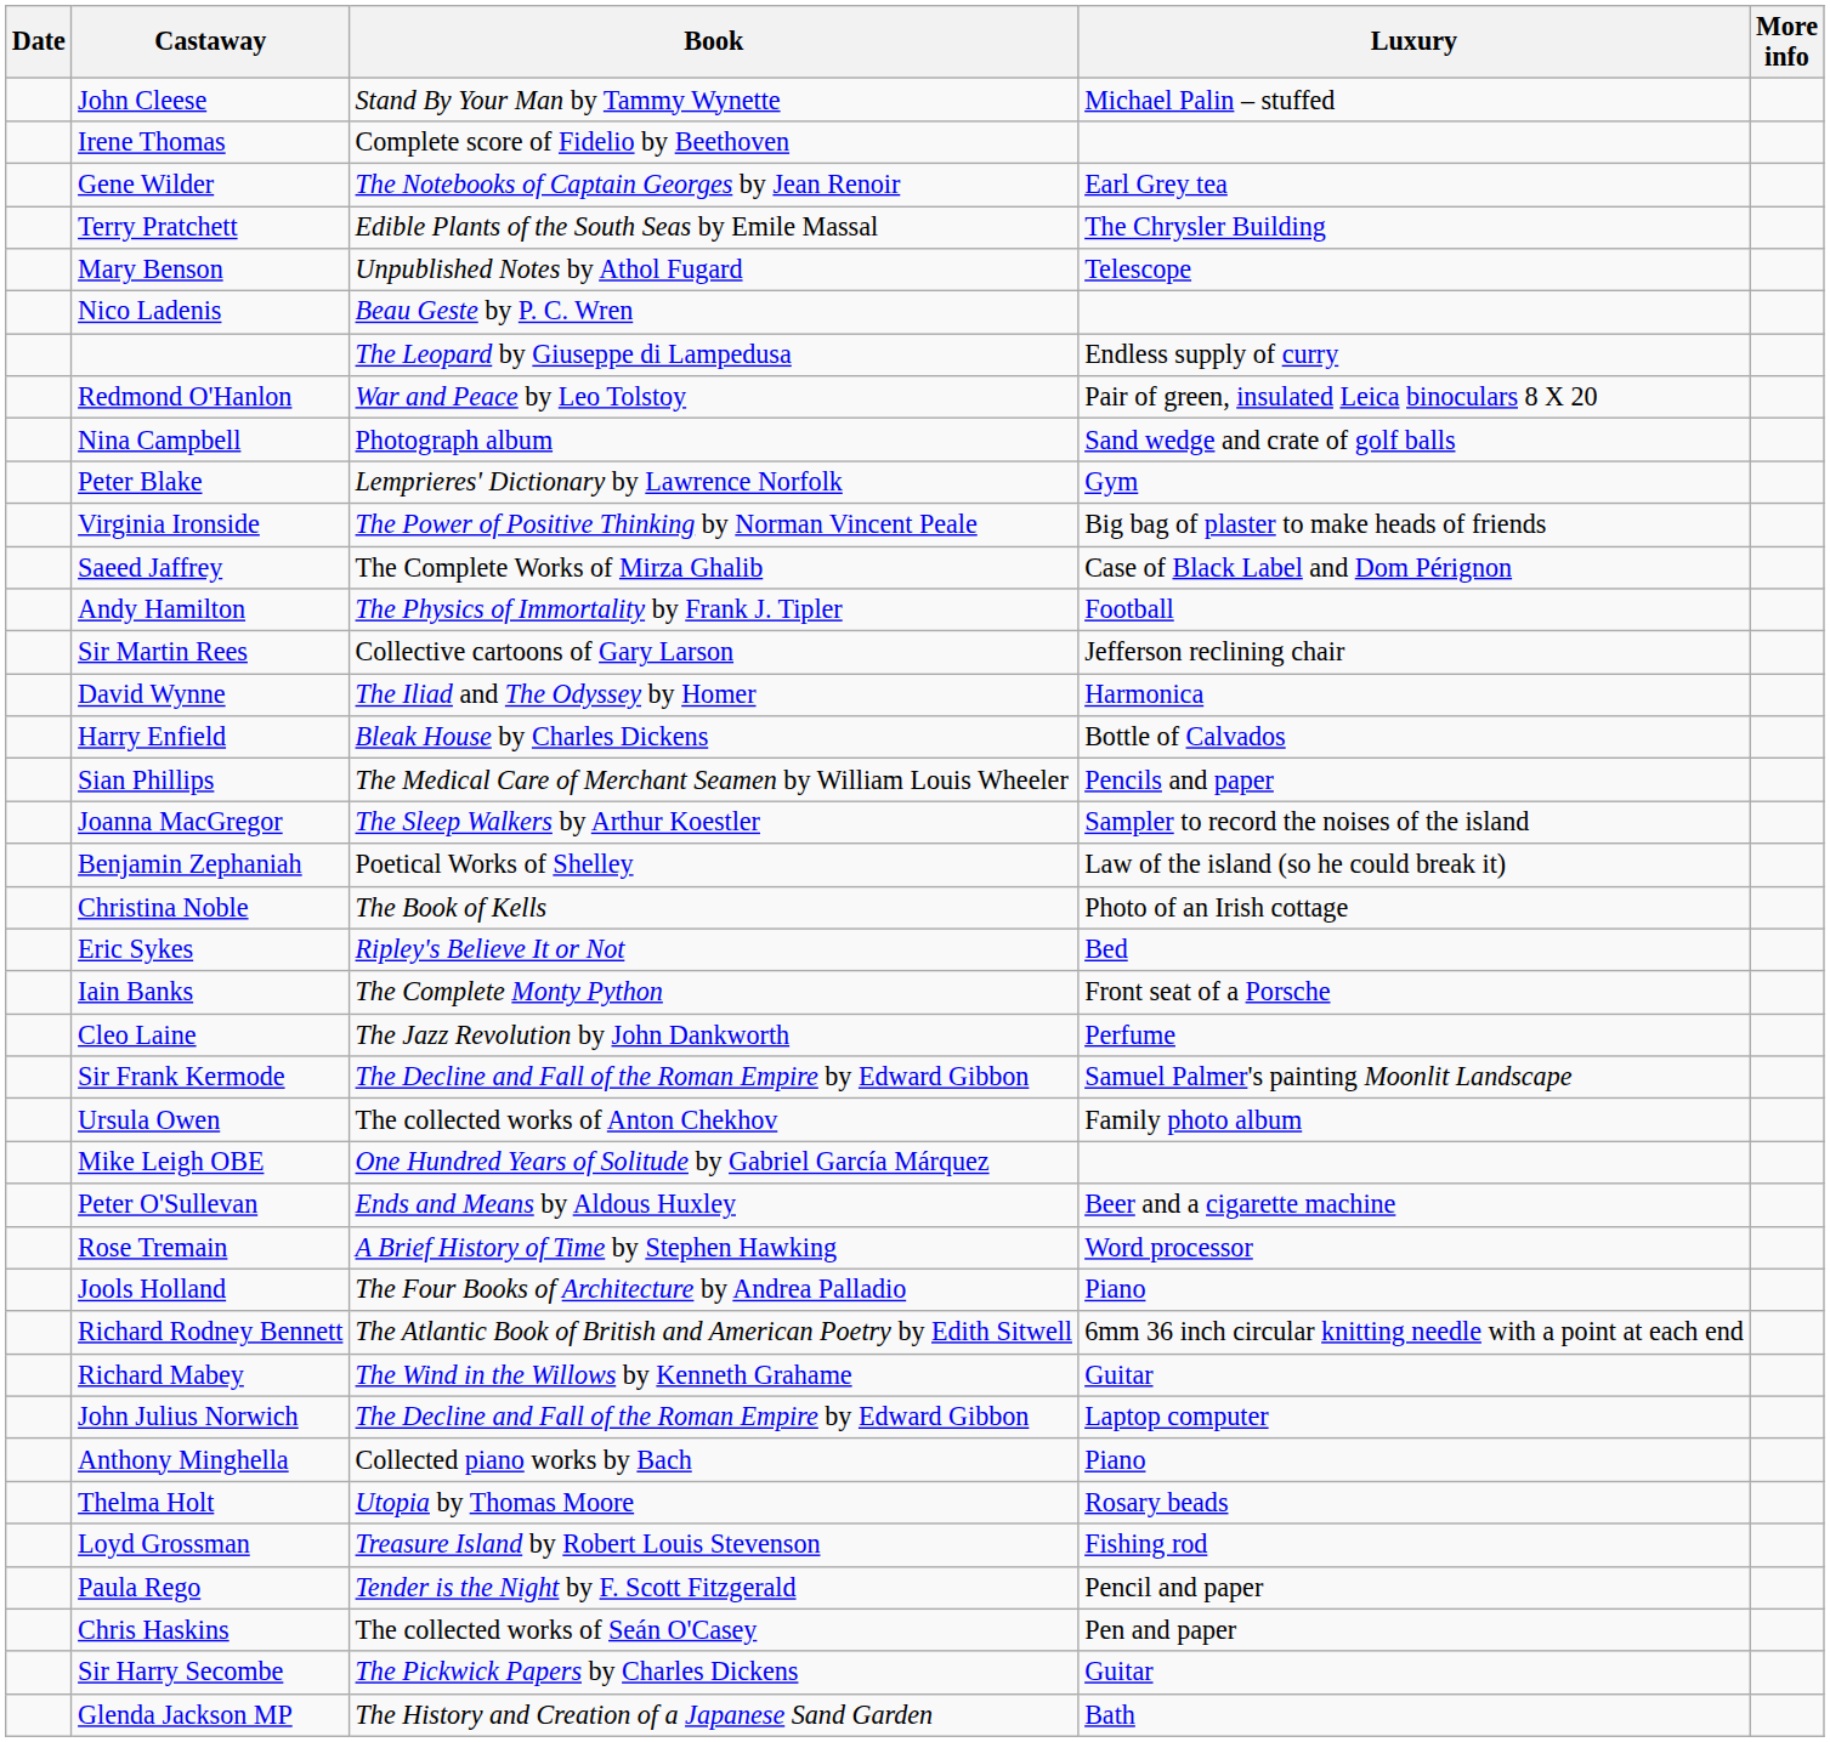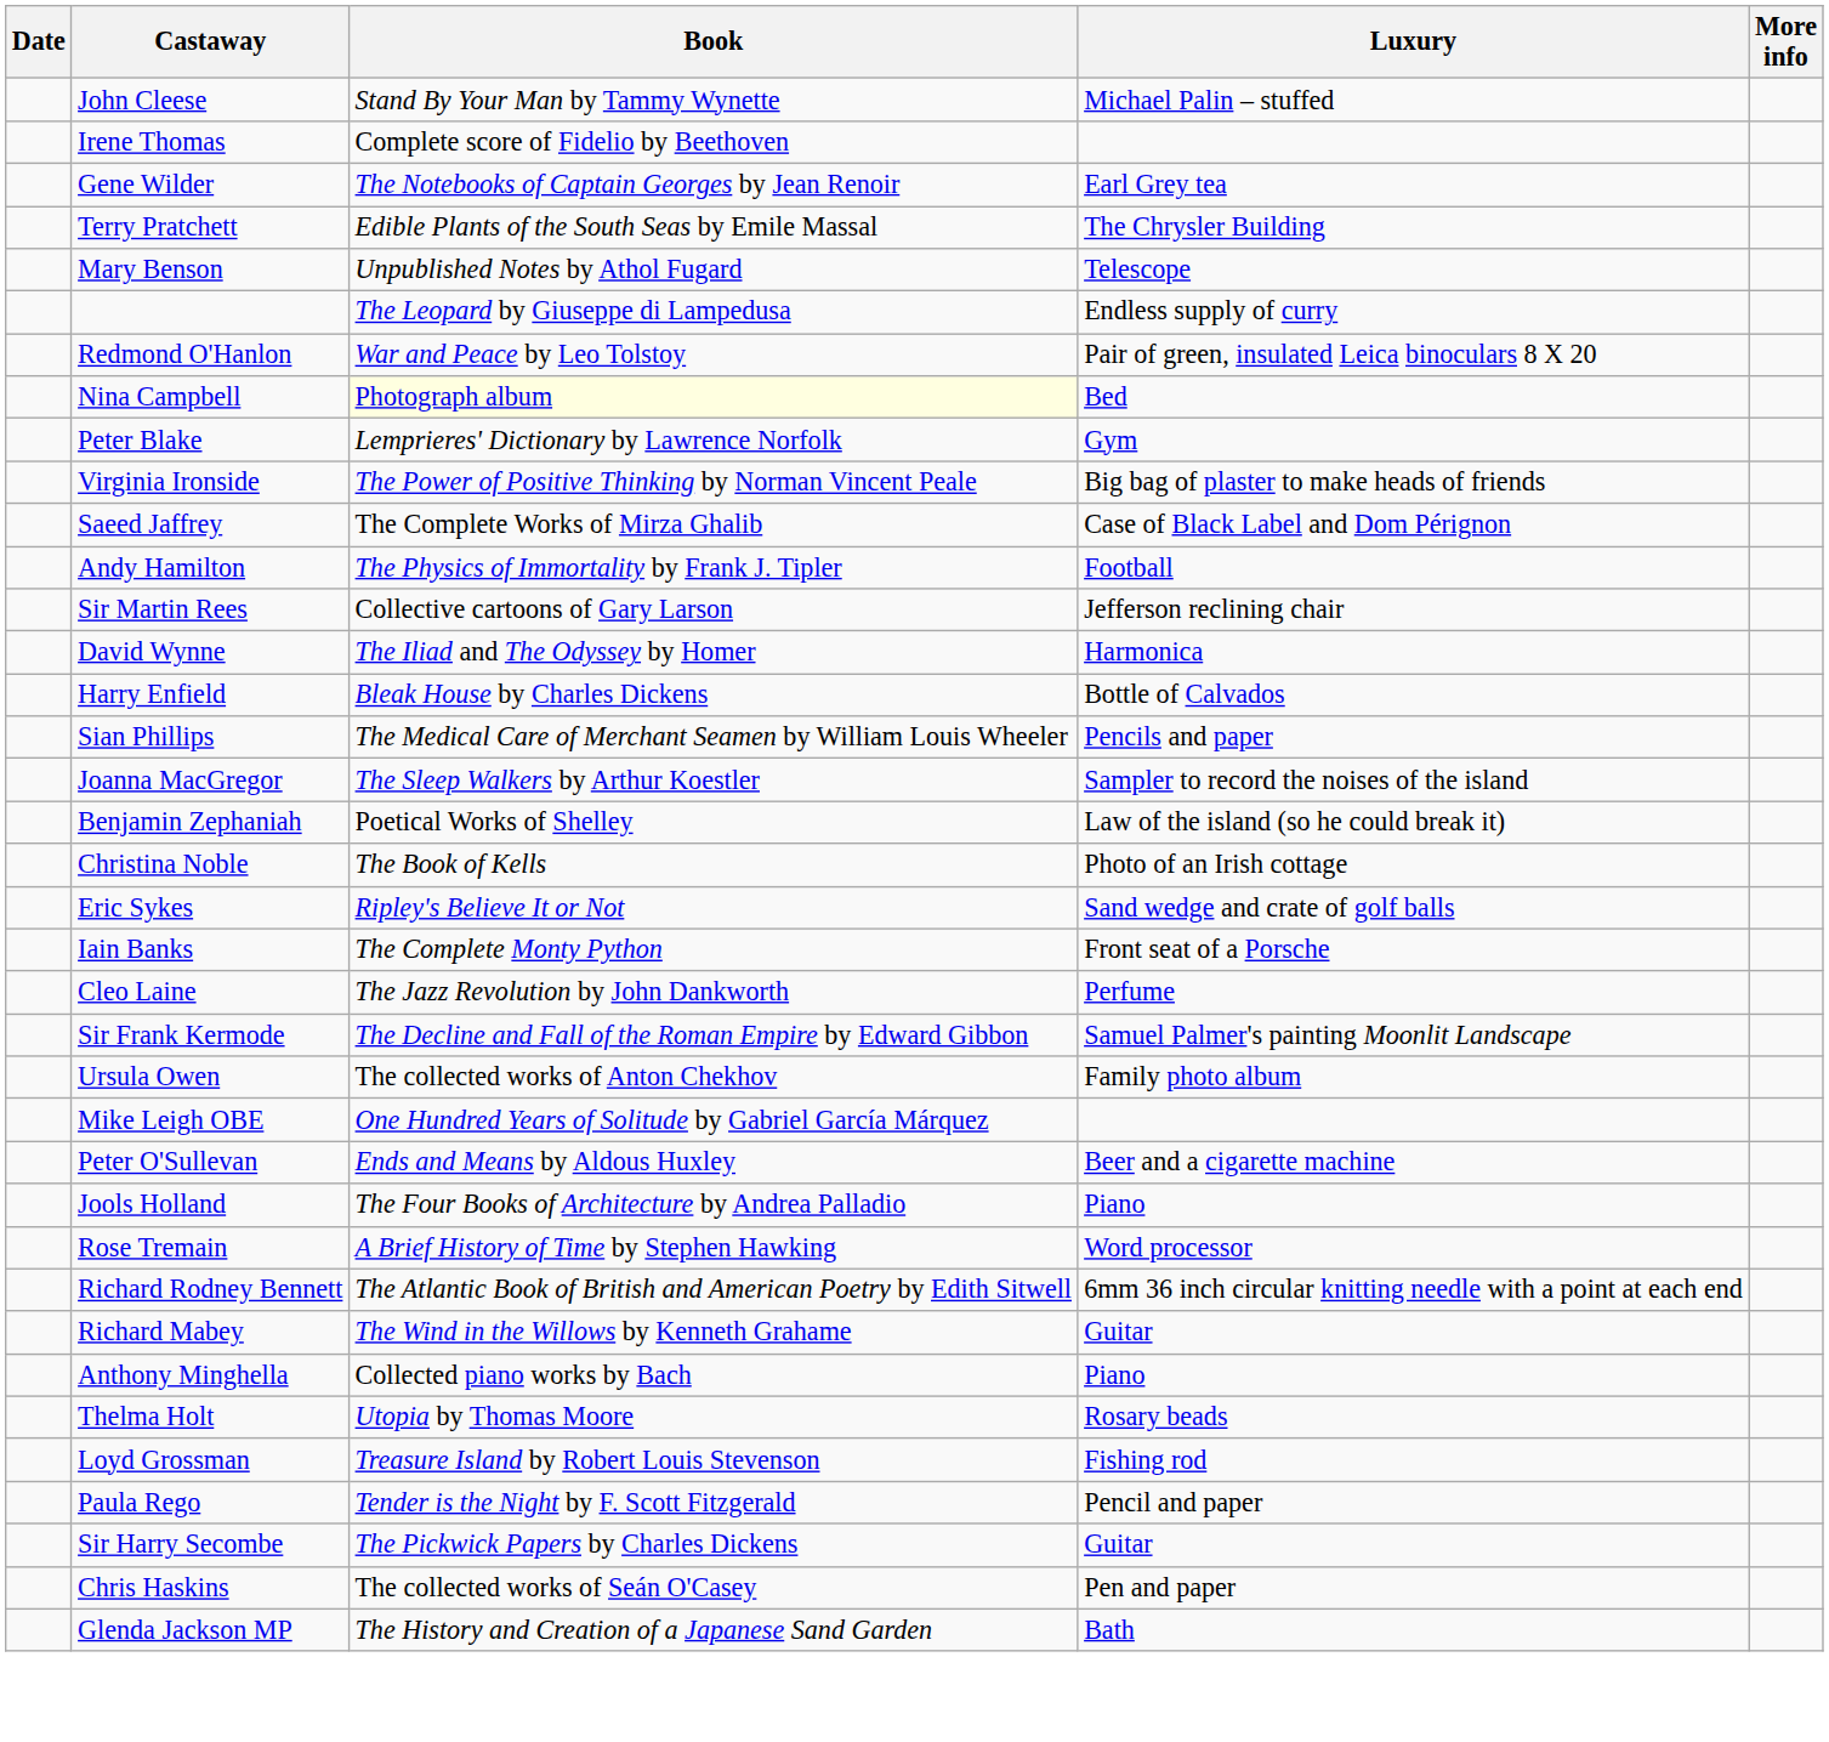- row: Nico Ladenis | Beau Geste by P. C. Wren
Nina Campbell | Book: no background -> lightyellow background
Nina Campbell | Luxury: Sand wedge and crate of golf balls -> Bed
Eric Sykes | Luxury: Bed -> Sand wedge and crate of golf balls
rows swapped: Jools Holland <-> Rose Tremain
- row: John Julius Norwich | The Decline and Fall of the Roman Empire by Edward Gibbon | Laptop computer
rows swapped: Chris Haskins <-> Sir Harry Secombe
